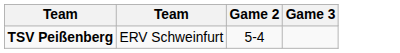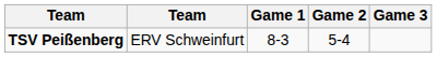+ column: Game 1 | 8-3
